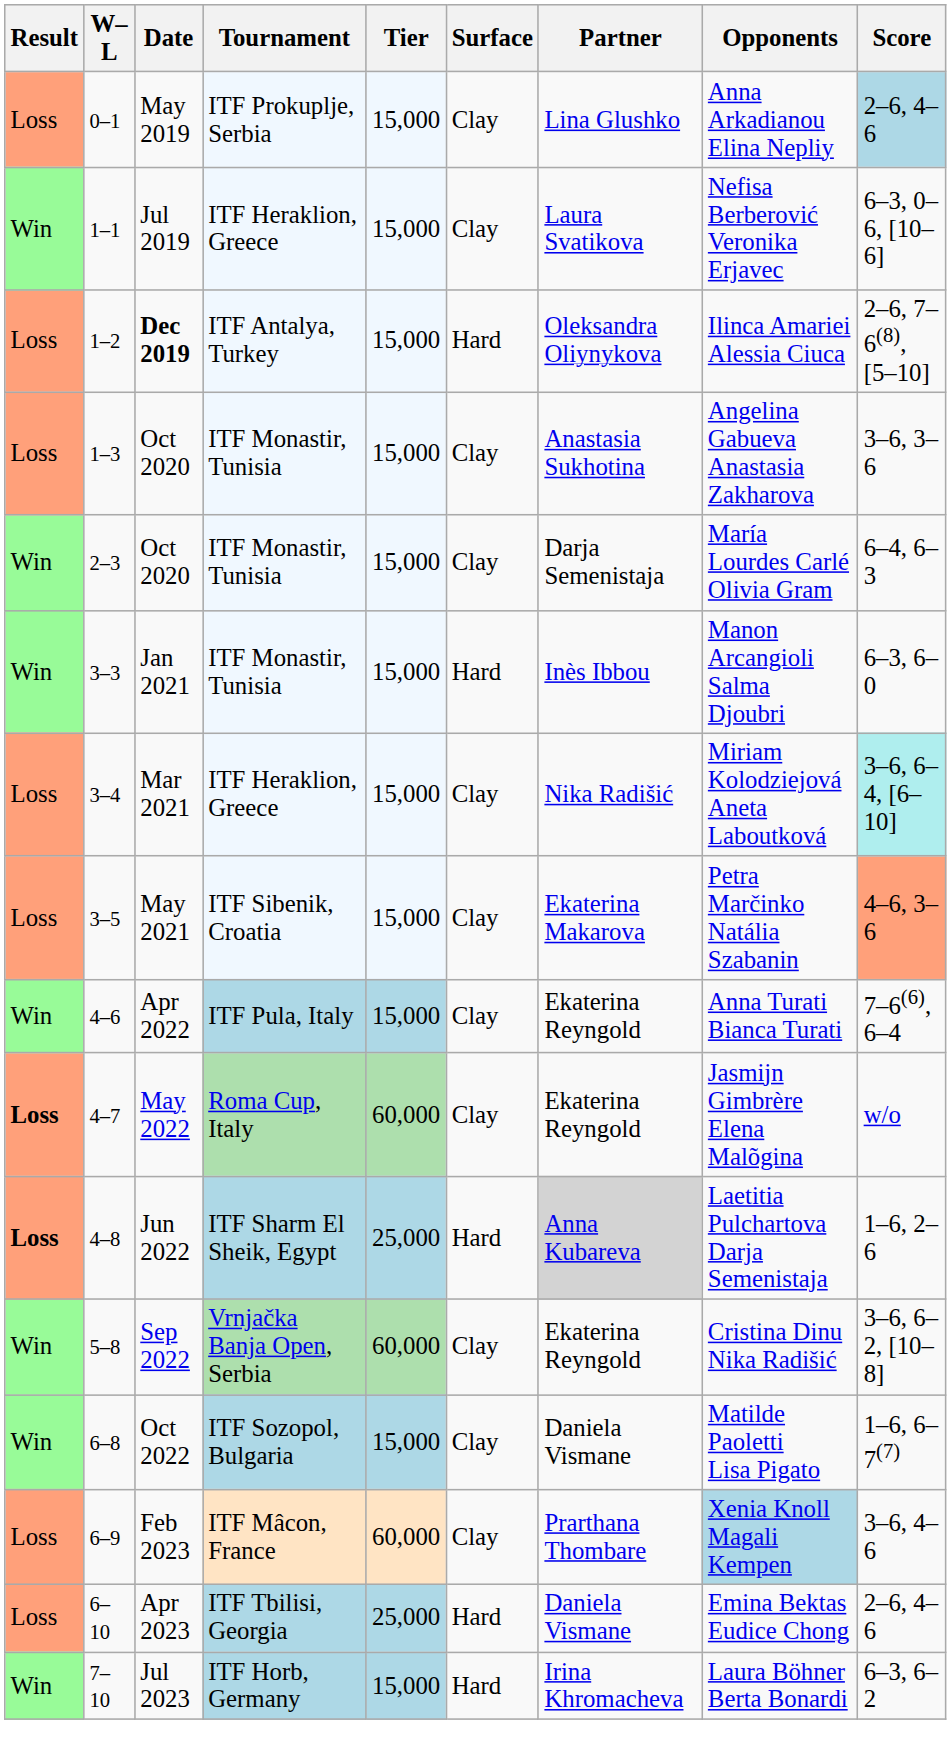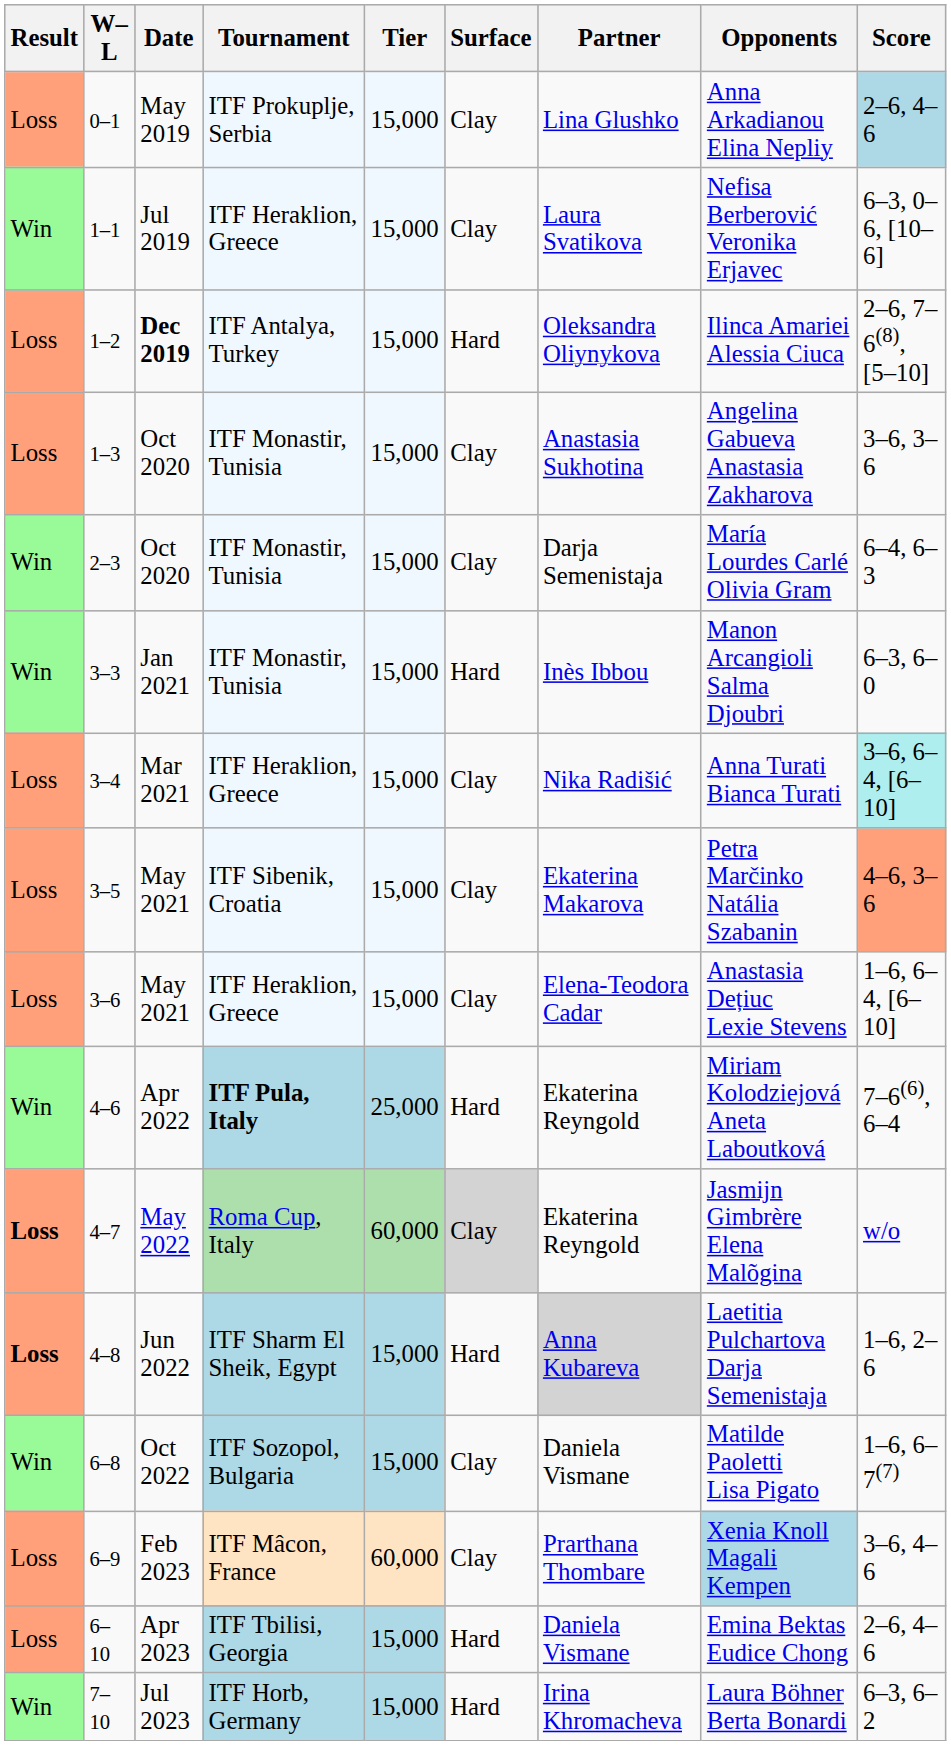3–4 | Opponents: Miriam Kolodziejová Aneta Laboutková -> Anna Turati Bianca Turati
+ row: Loss | 3–6 | May 2021 | ITF Heraklion, Greece | 15,000 | Clay | Elena-Teodora Cadar | Anastasia Dețiuc Lexie Stevens | 1–6, 6–4, [6–10]
4–6 | Tournament: normal -> bold
4–6 | Tier: 15,000 -> 25,000
4–6 | Surface: Clay -> Hard
4–6 | Opponents: Anna Turati Bianca Turati -> Miriam Kolodziejová Aneta Laboutková
4–7 | Surface: no background -> lightgrey background
4–8 | Tier: 25,000 -> 15,000
- row: Win | 5–8 | Sep 2022 | Vrnjačka Banja Open, Serbia | 60,000 | Clay | Ekaterina Reyngold | Cristina Dinu Nika Radišić | 3–6, 6–2, [10–8]
6–10 | Tier: 25,000 -> 15,000
